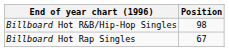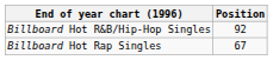Billboard Hot R&B/Hip-Hop Singles | Position: 98 -> 92
